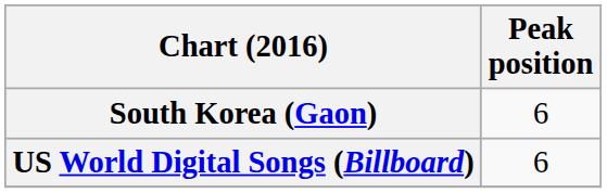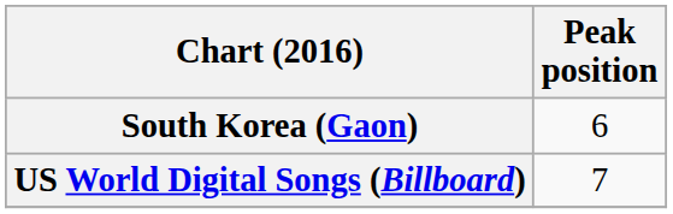US World Digital Songs (Billboard) | Peak position: 6 -> 7
